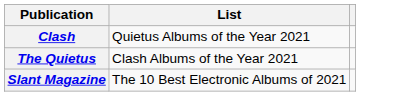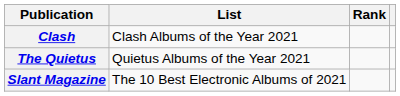+ column: Rank
Clash | List: Quietus Albums of the Year 2021 -> Clash Albums of the Year 2021
The Quietus | List: Clash Albums of the Year 2021 -> Quietus Albums of the Year 2021
